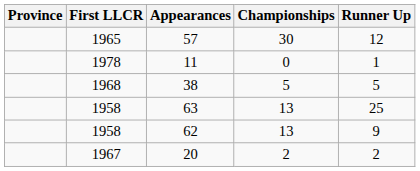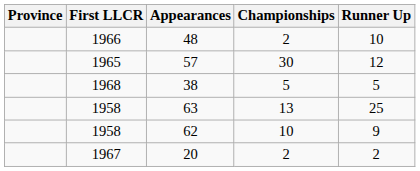+ row: 1966 | 48 | 2 | 10
- row: 1978 | 11 | 0 | 1
62 | Championships: 13 -> 10
